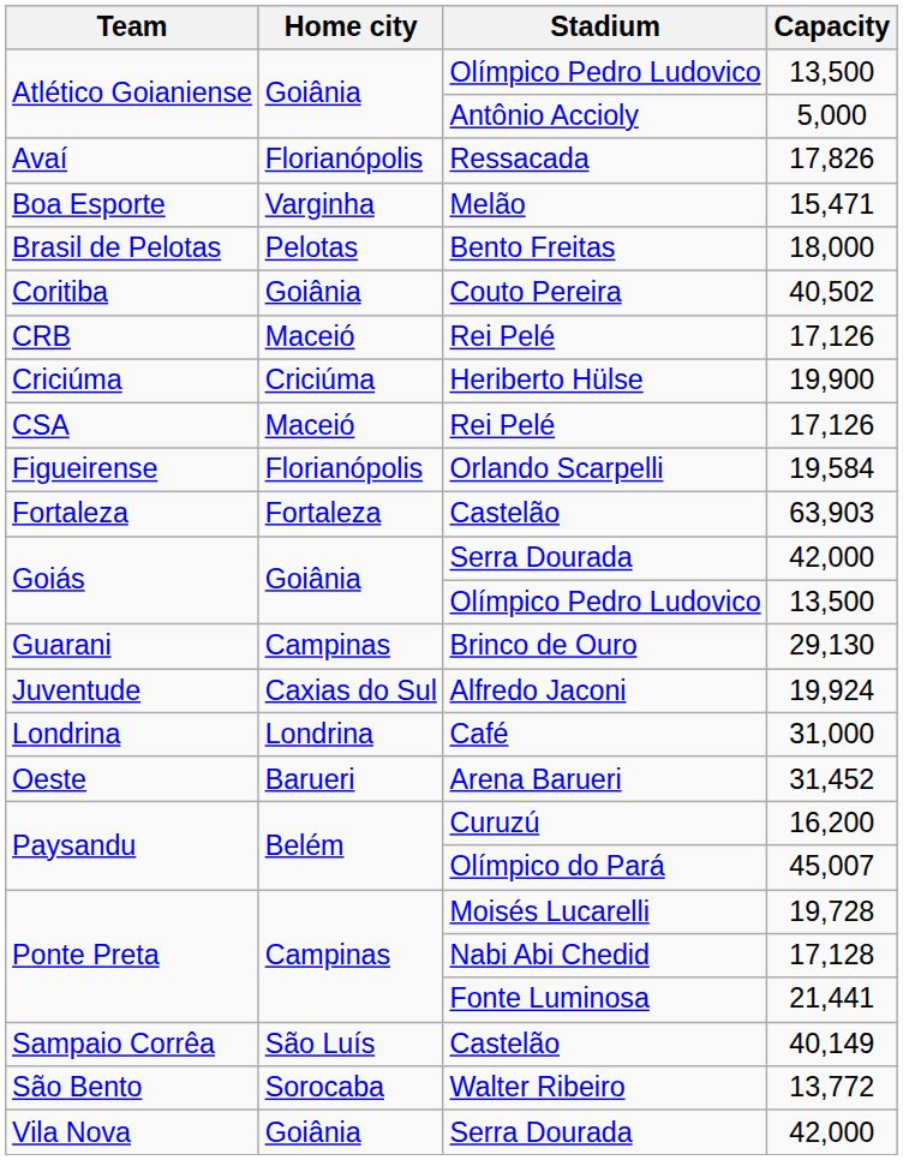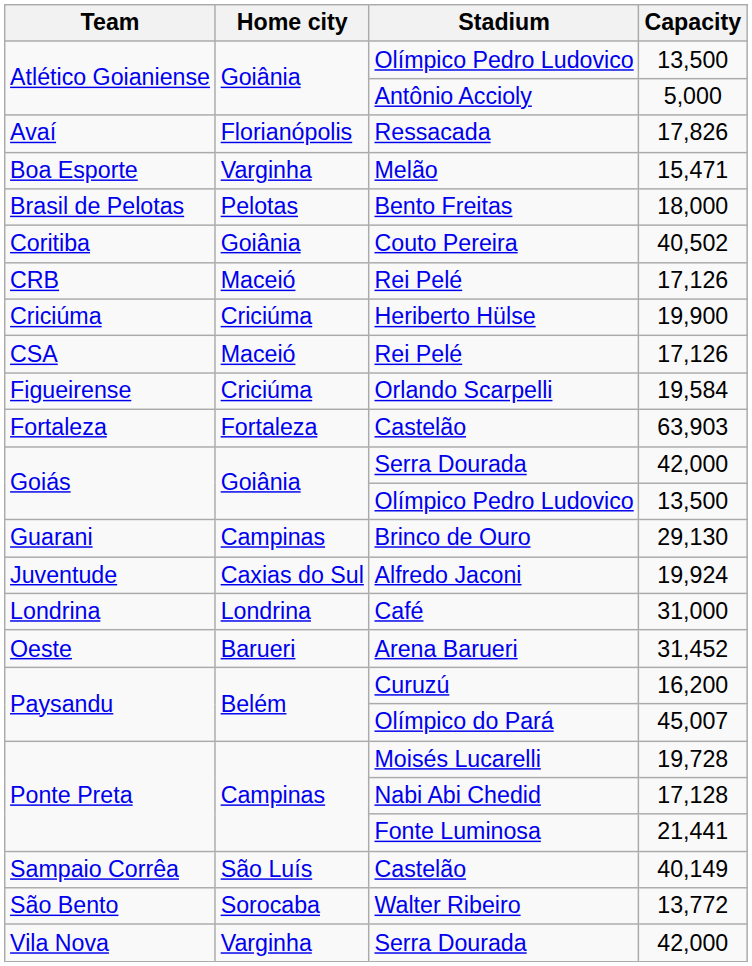19,584 | Home city: Florianópolis -> Criciúma
Vila Nova / 42,000 | Home city: Goiânia -> Varginha
